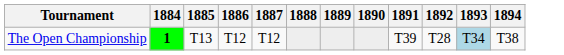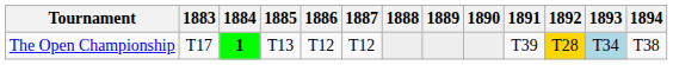+ column: 1883 | T17
The Open Championship | 1892: no background -> gold background
